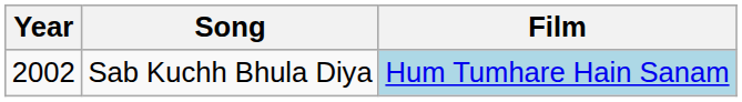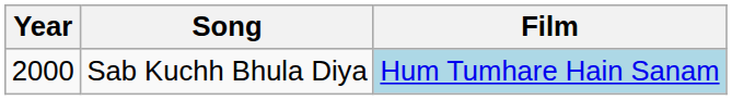Sab Kuchh Bhula Diya | Year: 2002 -> 2000
